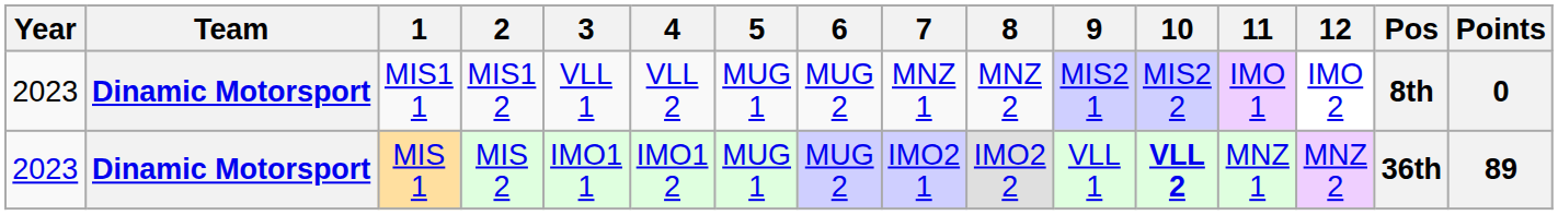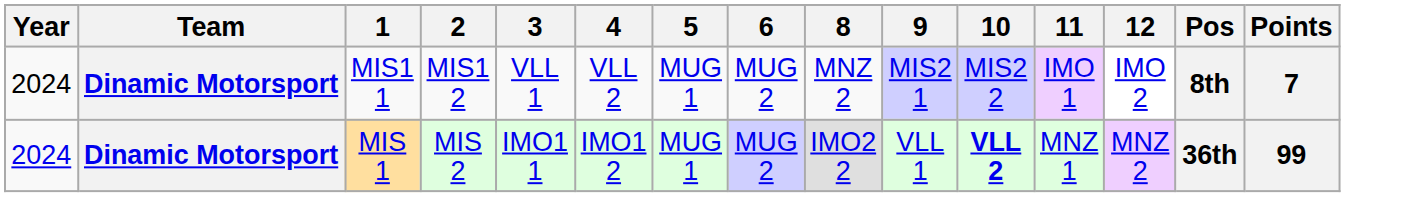- column: 7 | MNZ 1 | IMO2 1
MIS1 1 | Year: 2023 -> 2024
MIS1 1 | Points: 0 -> 7
MIS 1 | Year: 2023 -> 2024
MIS 1 | Points: 89 -> 99
